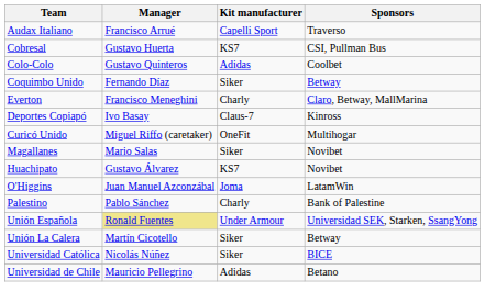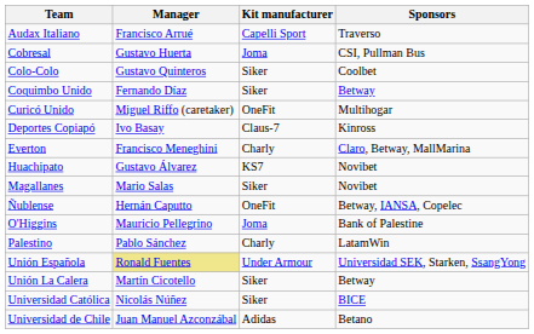Cobresal | Kit manufacturer: KS7 -> Joma
Colo-Colo | Kit manufacturer: Adidas -> Siker
rows swapped: Curicó Unido <-> Everton
rows swapped: Huachipato <-> Magallanes
+ row: Ñublense | Hernán Caputto | OneFit | Betway, IANSA, Copelec
O'Higgins | Manager: Juan Manuel Azconzábal -> Mauricio Pellegrino
O'Higgins | Sponsors: LatamWin -> Bank of Palestine
Palestino | Sponsors: Bank of Palestine -> LatamWin
Universidad de Chile | Manager: Mauricio Pellegrino -> Juan Manuel Azconzábal
